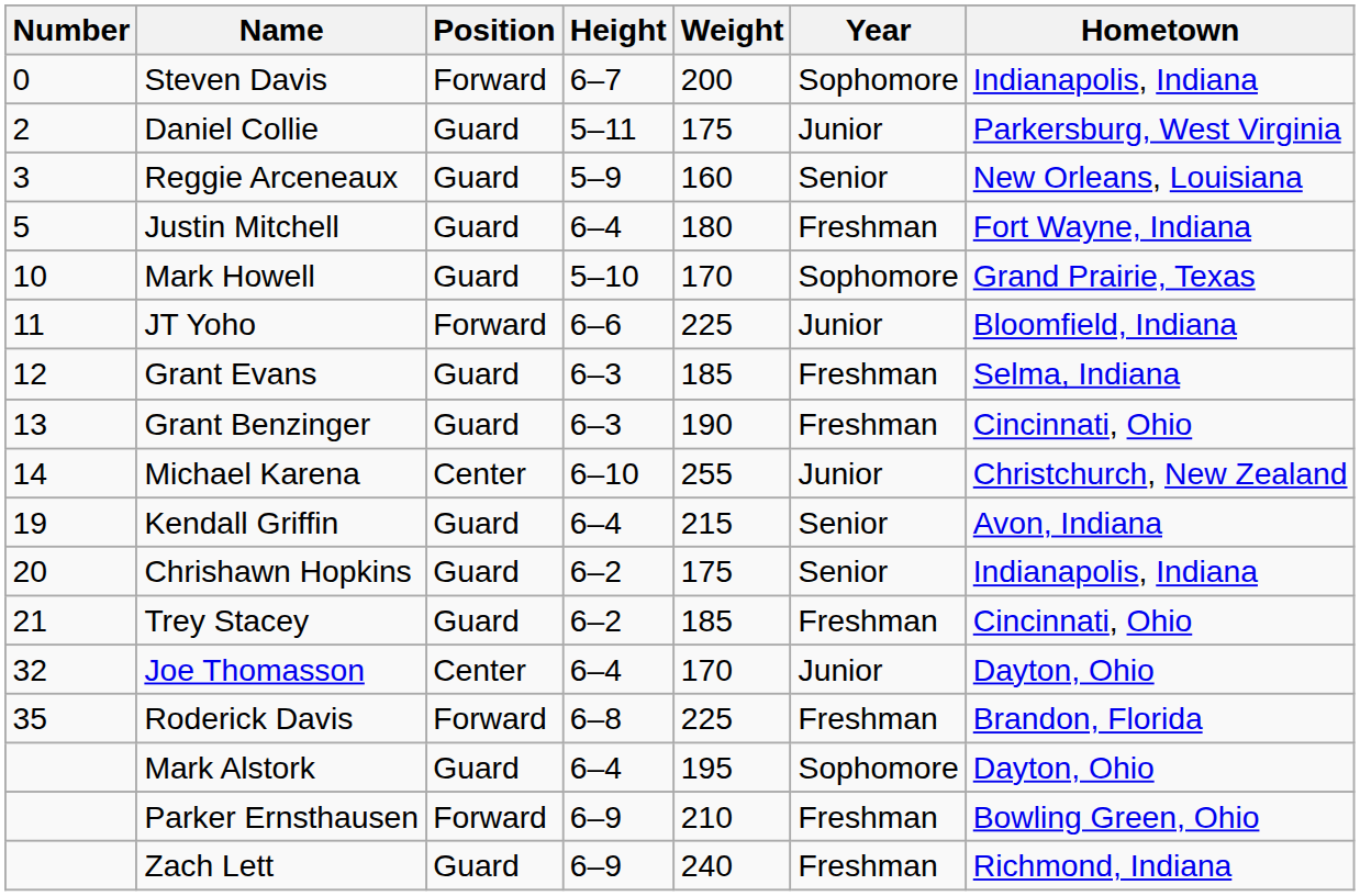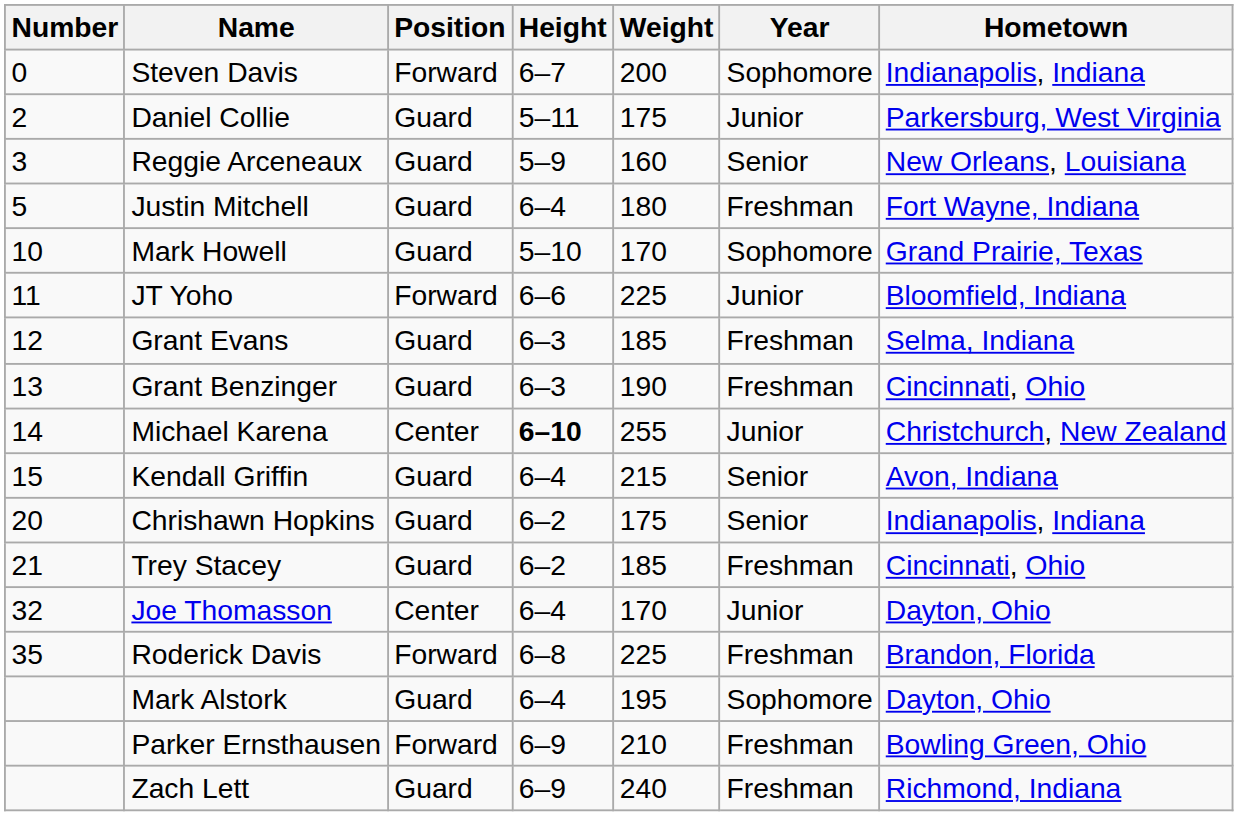Michael Karena | Height: normal -> bold
Kendall Griffin | Number: 19 -> 15
